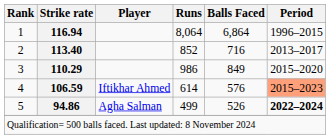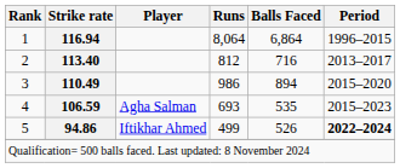2 | Runs: 852 -> 812
3 | Strike rate: 110.29 -> 110.49
3 | Balls Faced: 849 -> 894
4 | Player: Iftikhar Ahmed -> Agha Salman
4 | Runs: 614 -> 693
4 | Balls Faced: 576 -> 535
4 | Period: lightsalmon background -> no background
5 | Player: Agha Salman -> Iftikhar Ahmed
